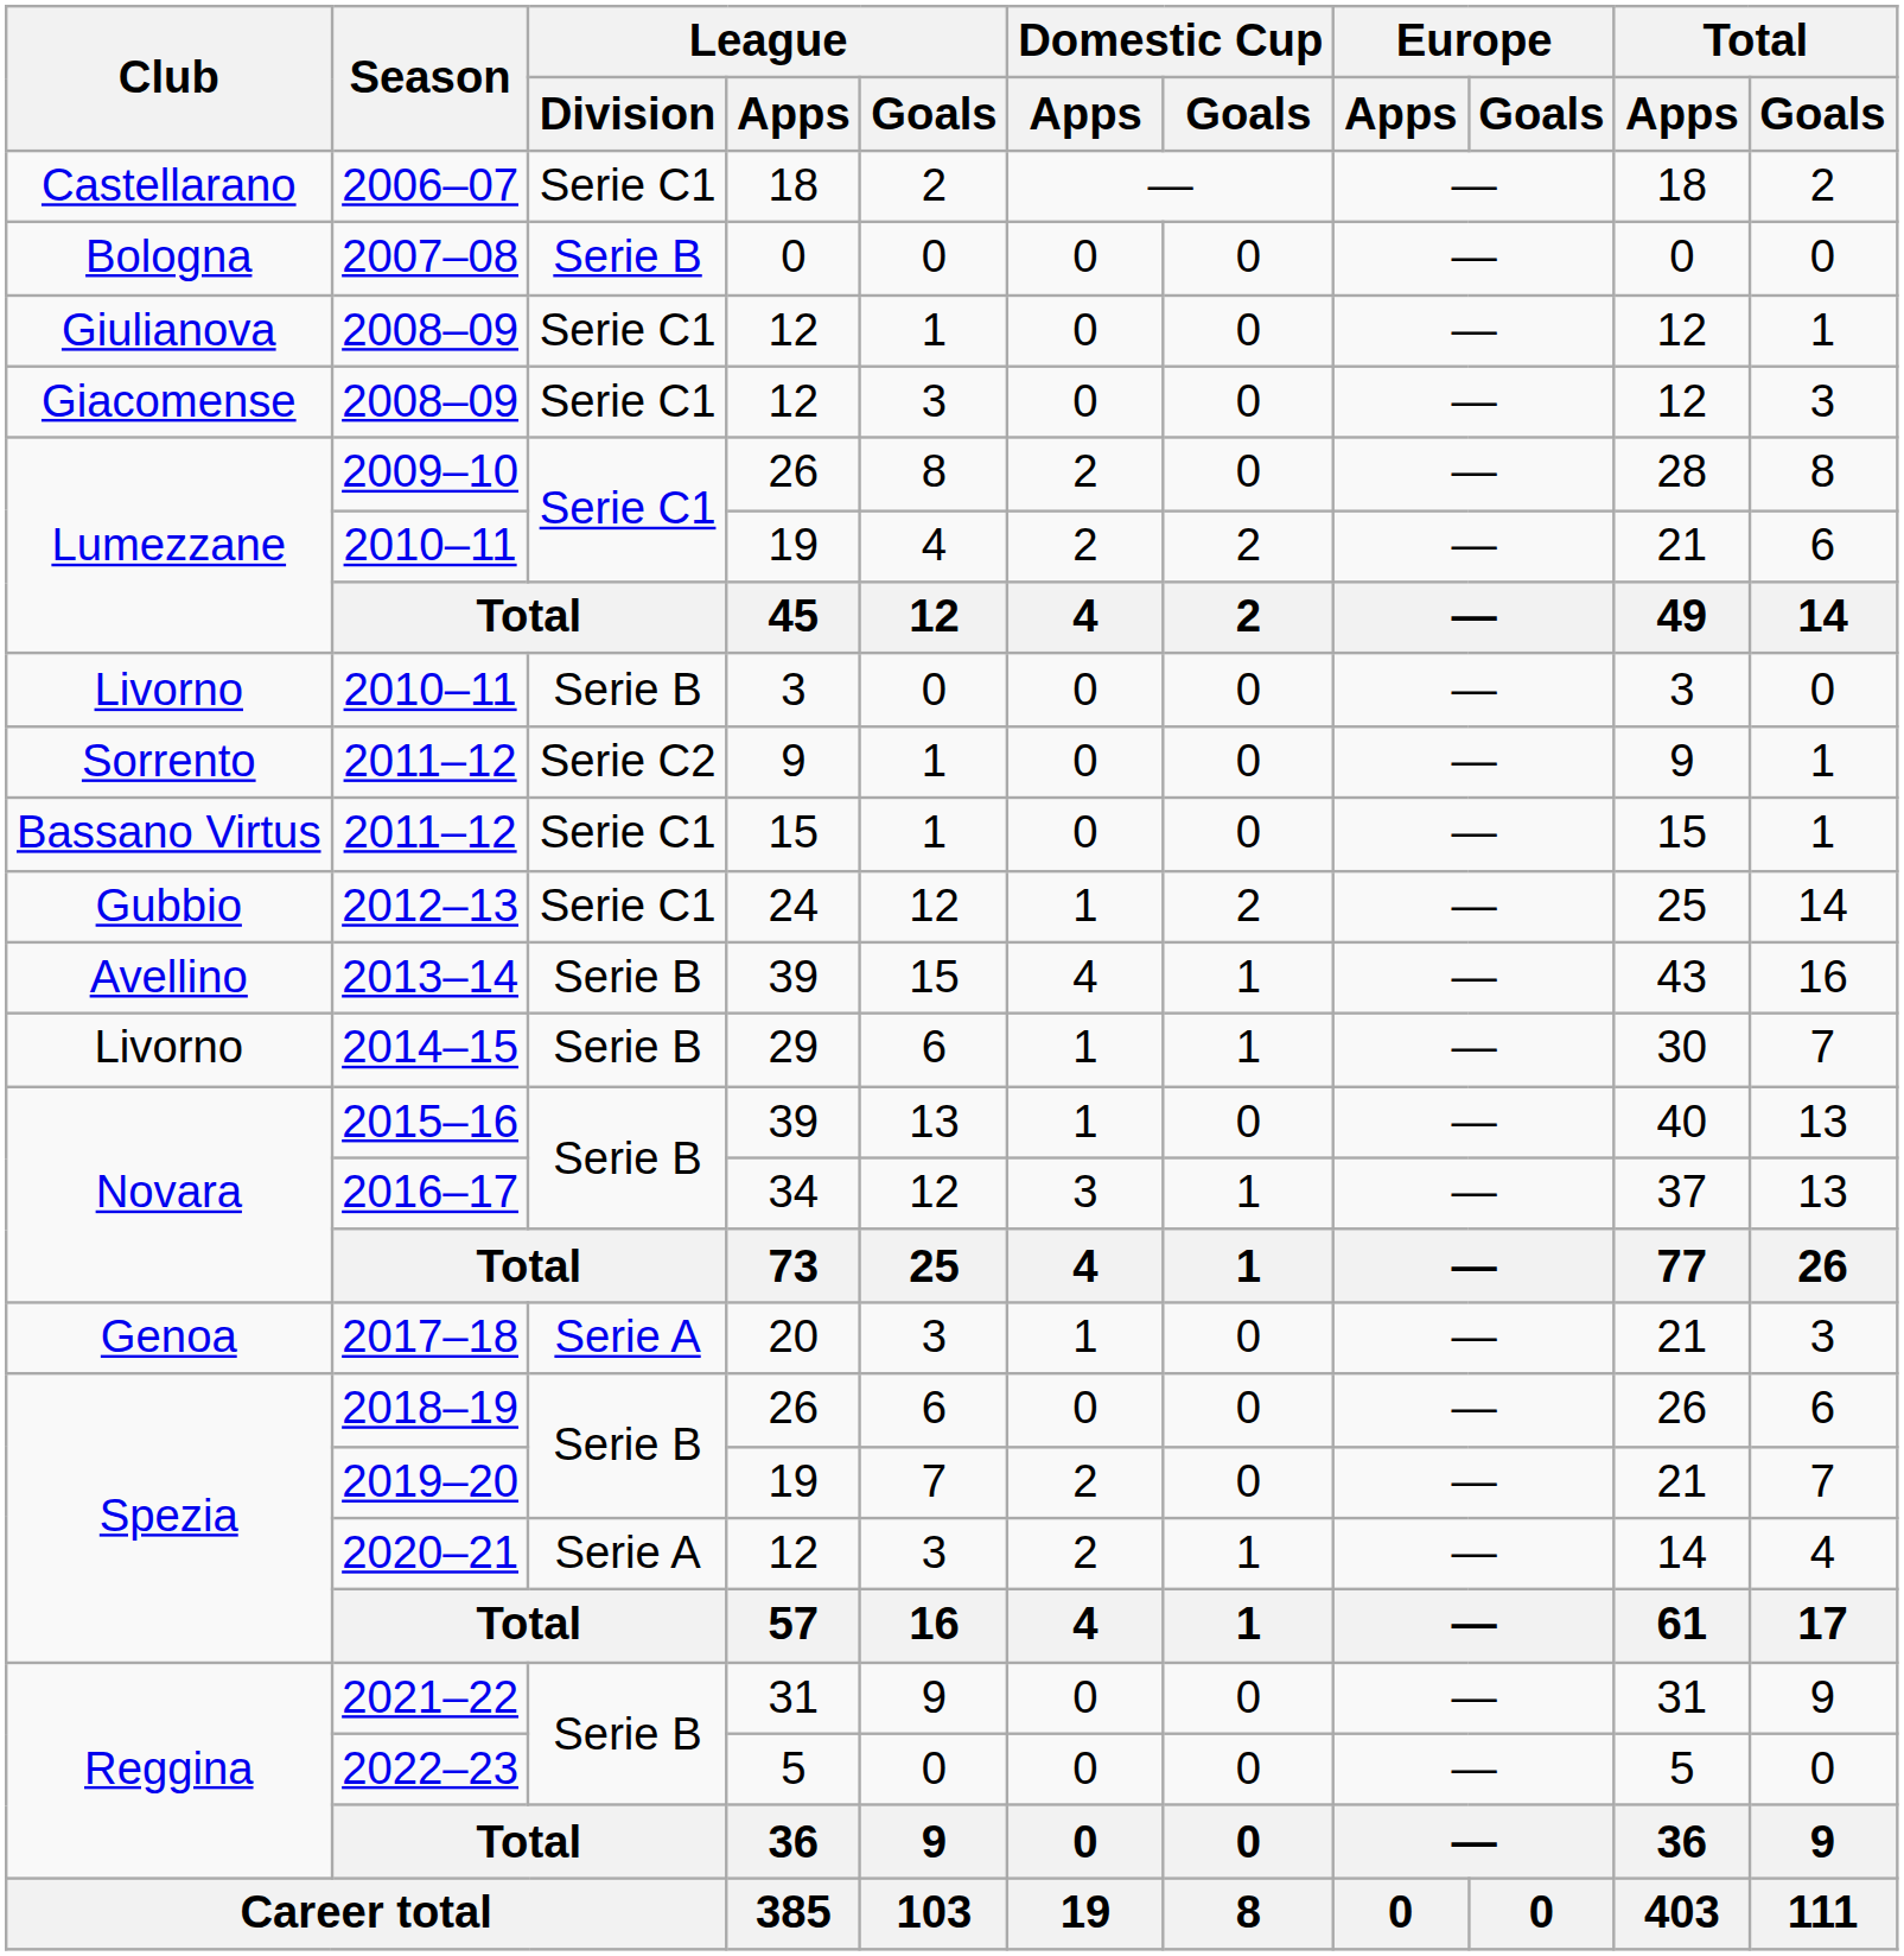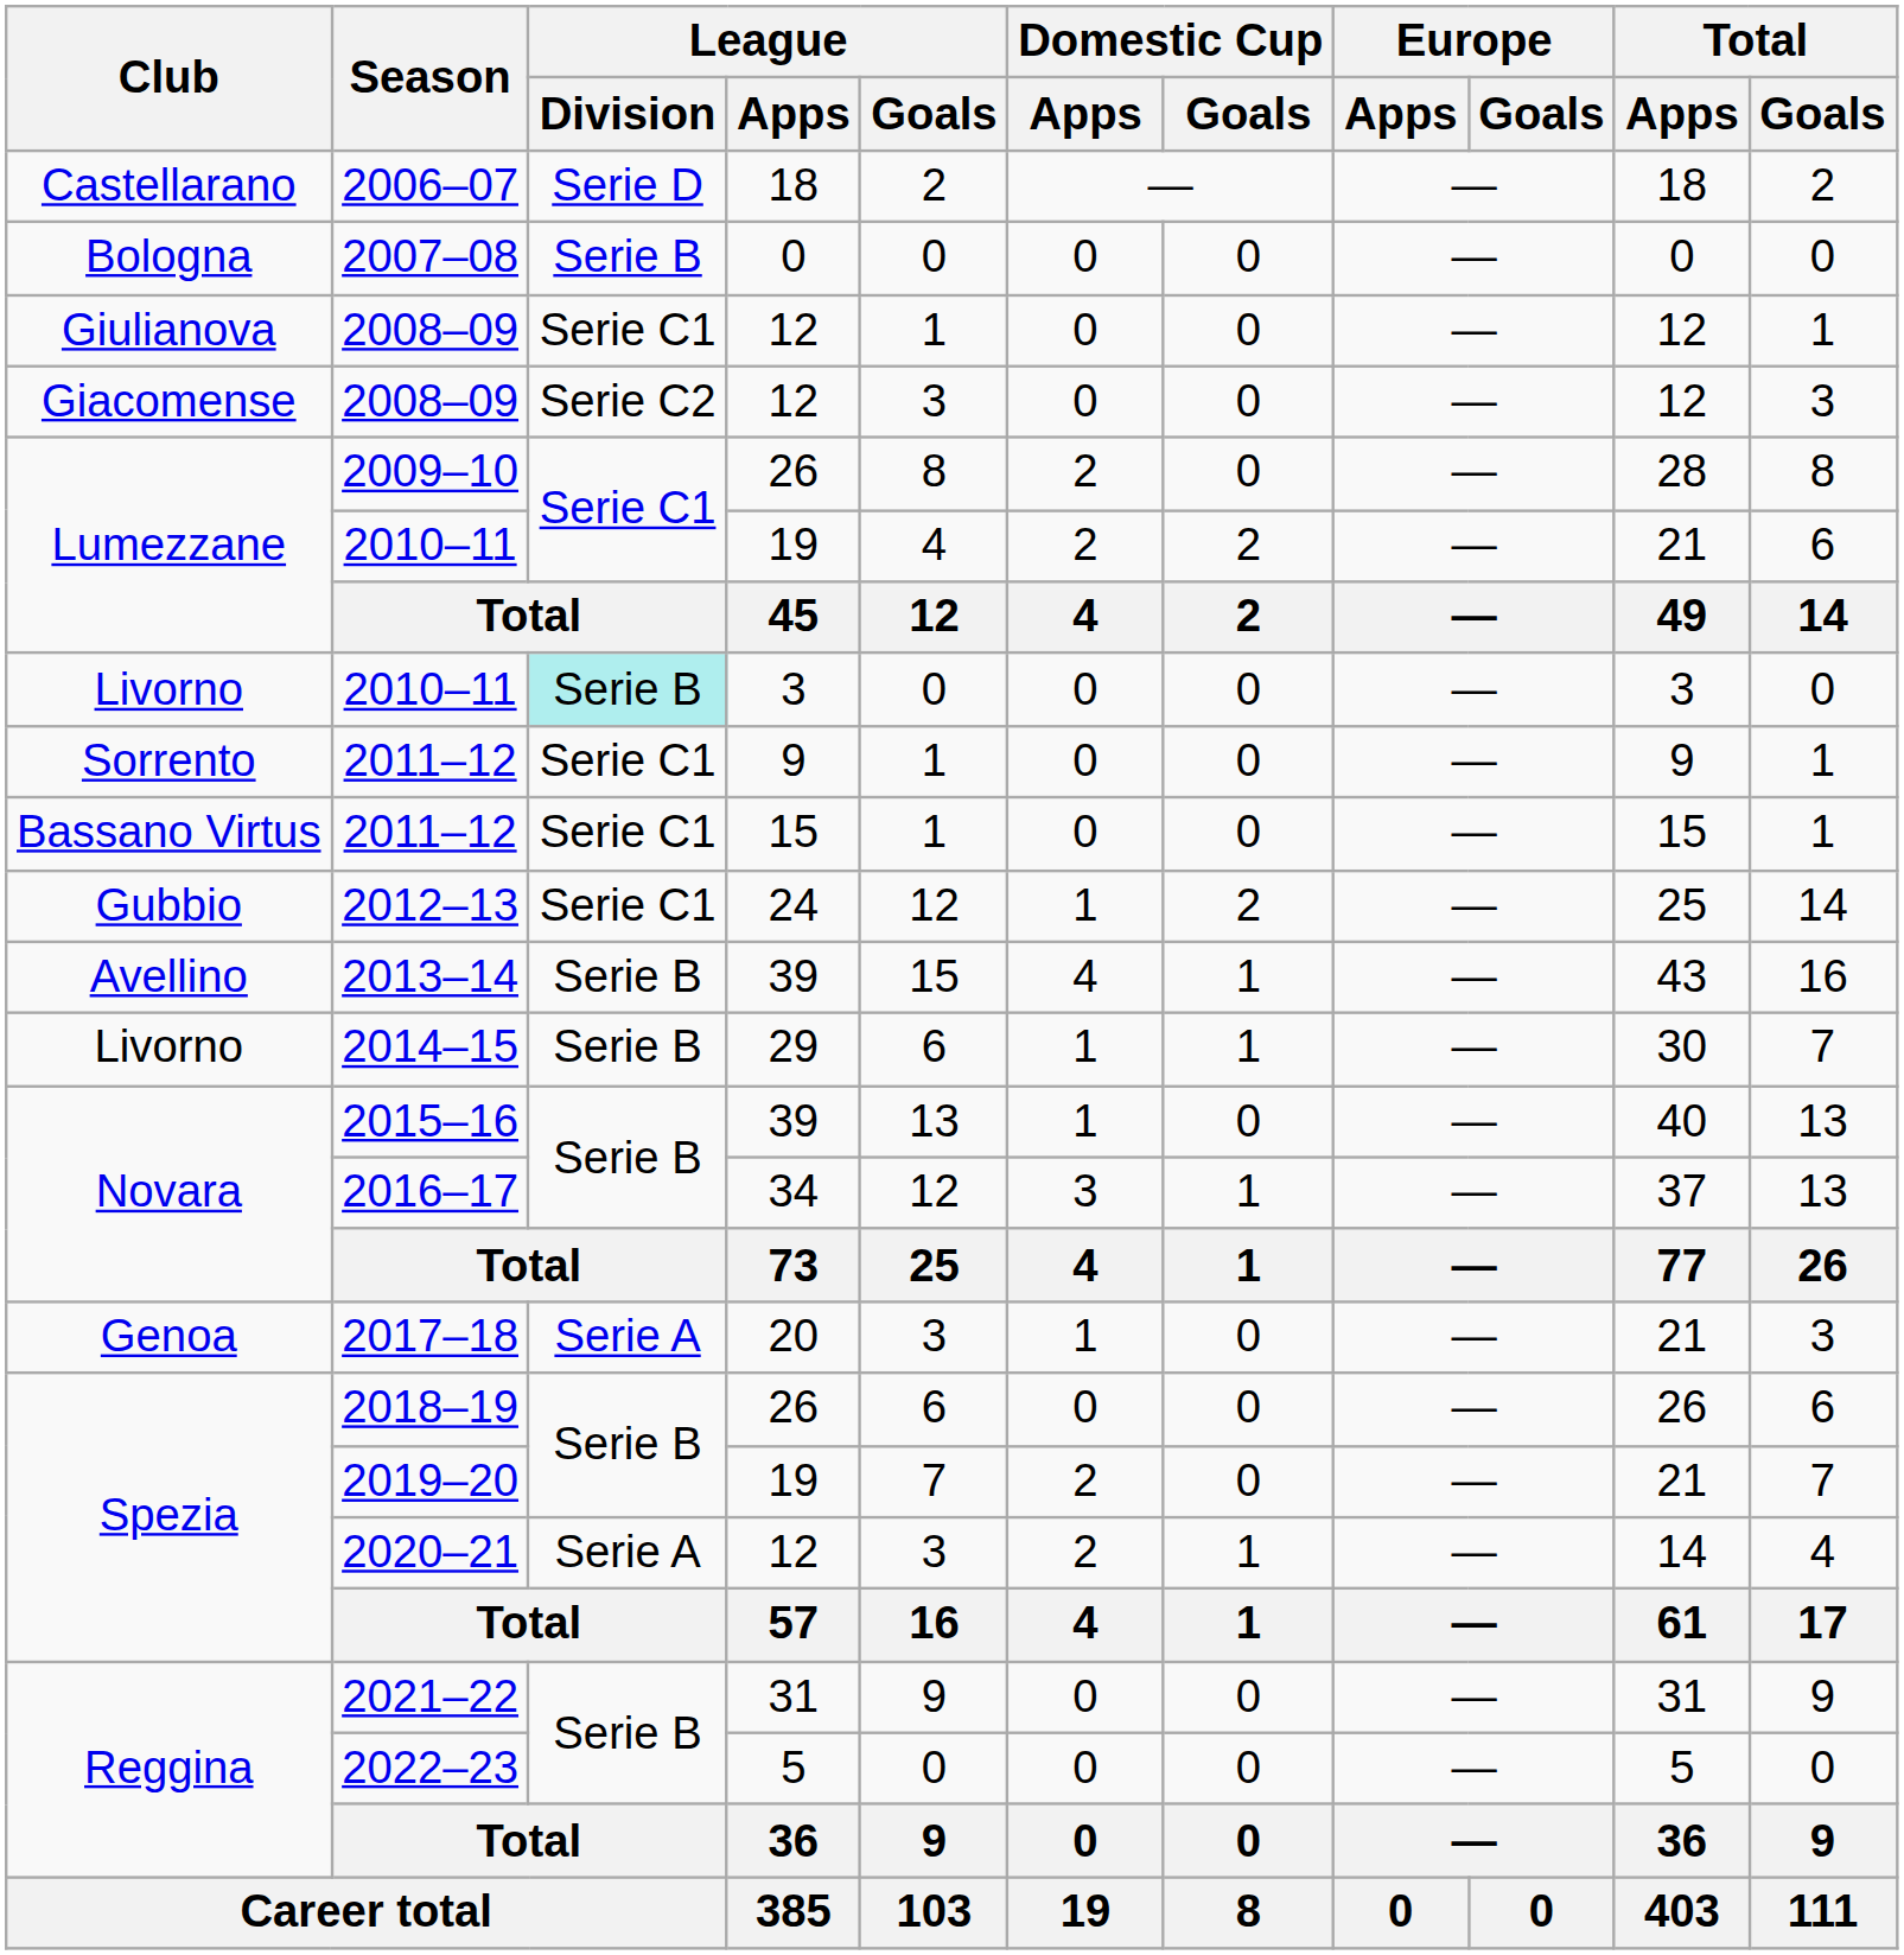2006–07 | League / Division: Serie C1 -> Serie D
Giacomense / 2008–09 | League / Division: Serie C1 -> Serie C2
Livorno / 2010–11 | League / Division: no background -> paleturquoise background
Sorrento / 2011–12 | League / Division: Serie C2 -> Serie C1
